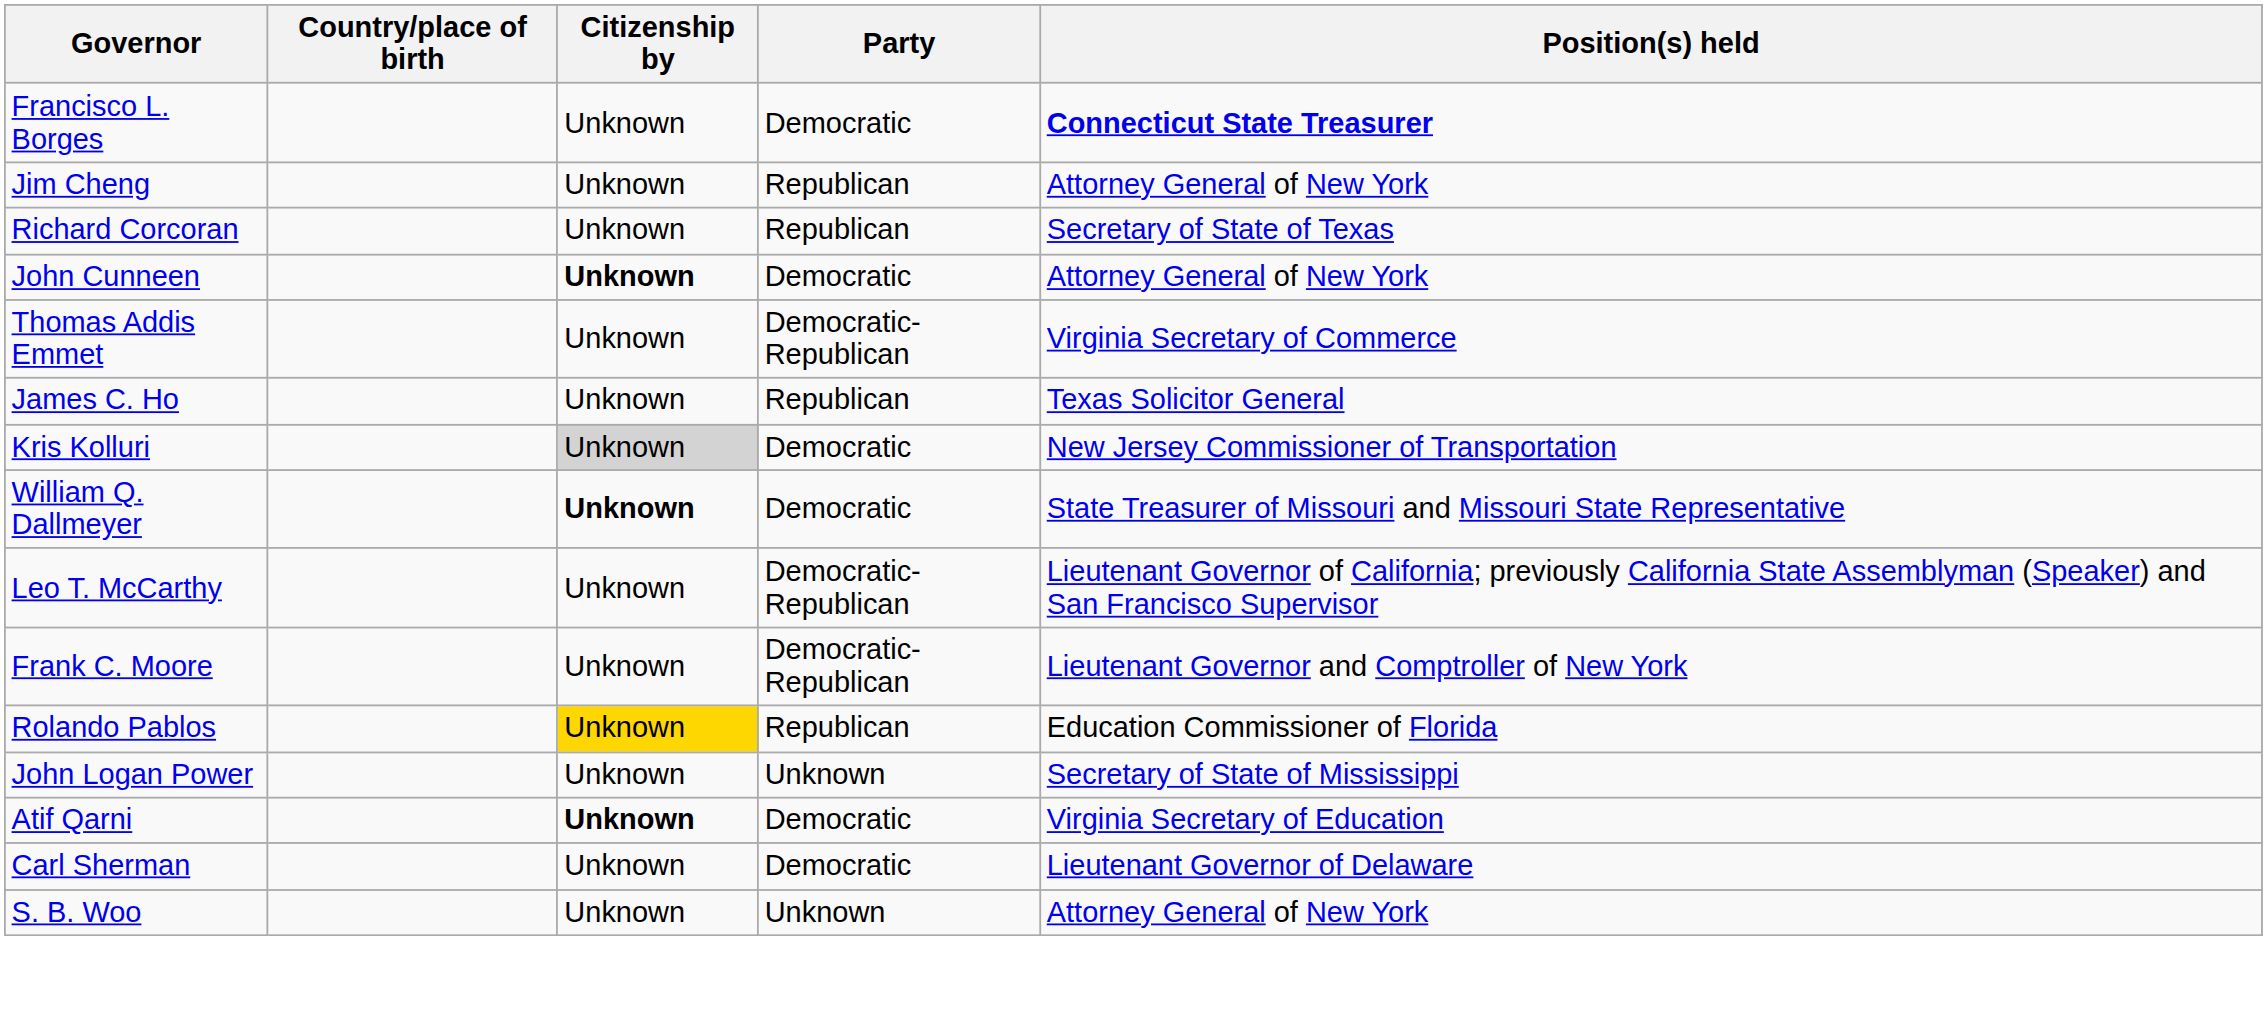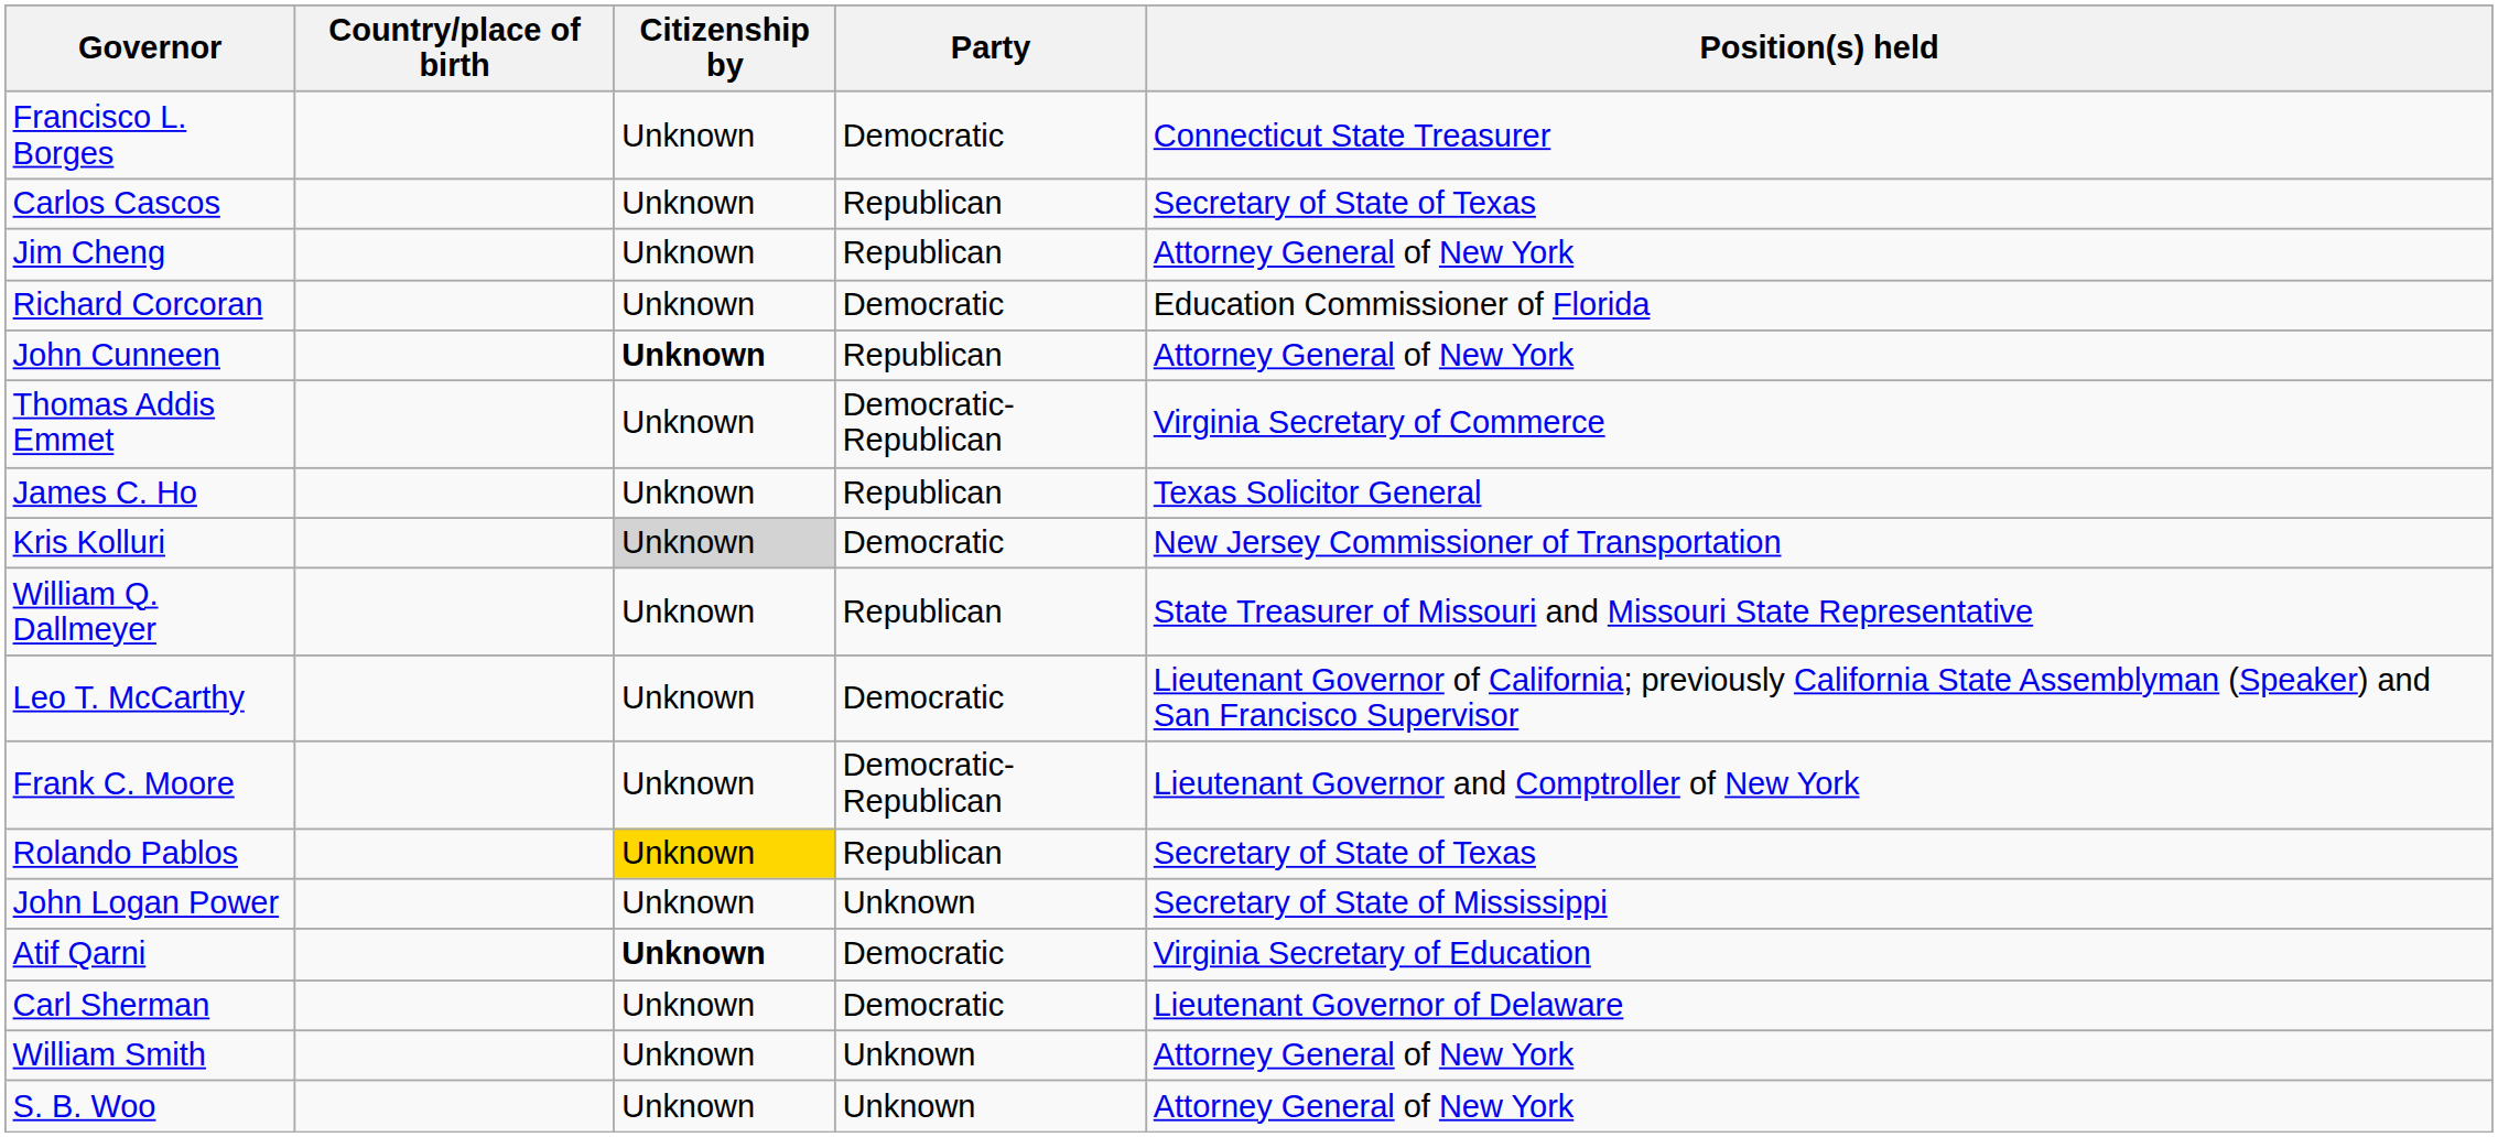Francisco L. Borges | Position(s) held: bold -> normal
+ row: Carlos Cascos | Unknown | Republican | Secretary of State of Texas
Richard Corcoran | Party: Republican -> Democratic
Richard Corcoran | Position(s) held: Secretary of State of Texas -> Education Commissioner of Florida
John Cunneen | Party: Democratic -> Republican
William Q. Dallmeyer | Citizenship by: bold -> normal
William Q. Dallmeyer | Party: Democratic -> Republican
Leo T. McCarthy | Party: Democratic-Republican -> Democratic
Rolando Pablos | Position(s) held: Education Commissioner of Florida -> Secretary of State of Texas
+ row: William Smith | Unknown | Unknown | Attorney General of New York
